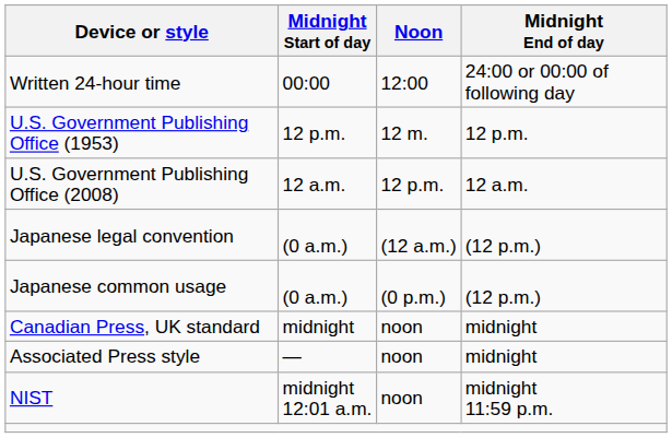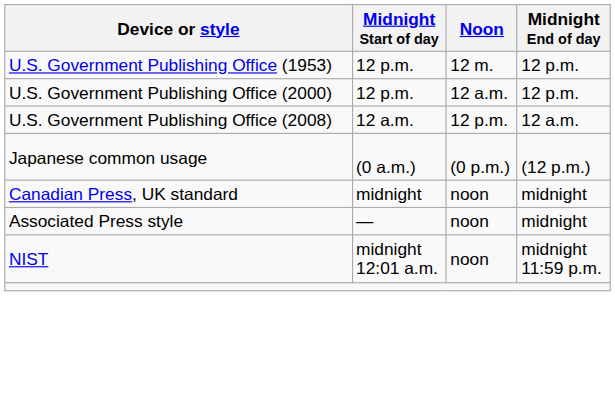- row: Written 24-hour time | 00:00 | 12:00 | 24:00 or 00:00 of following day
+ row: U.S. Government Publishing Office (2000) | 12 p.m. | 12 a.m. | 12 p.m.
- row: Japanese legal convention | (0 a.m.) | (12 a.m.) | (12 p.m.)
